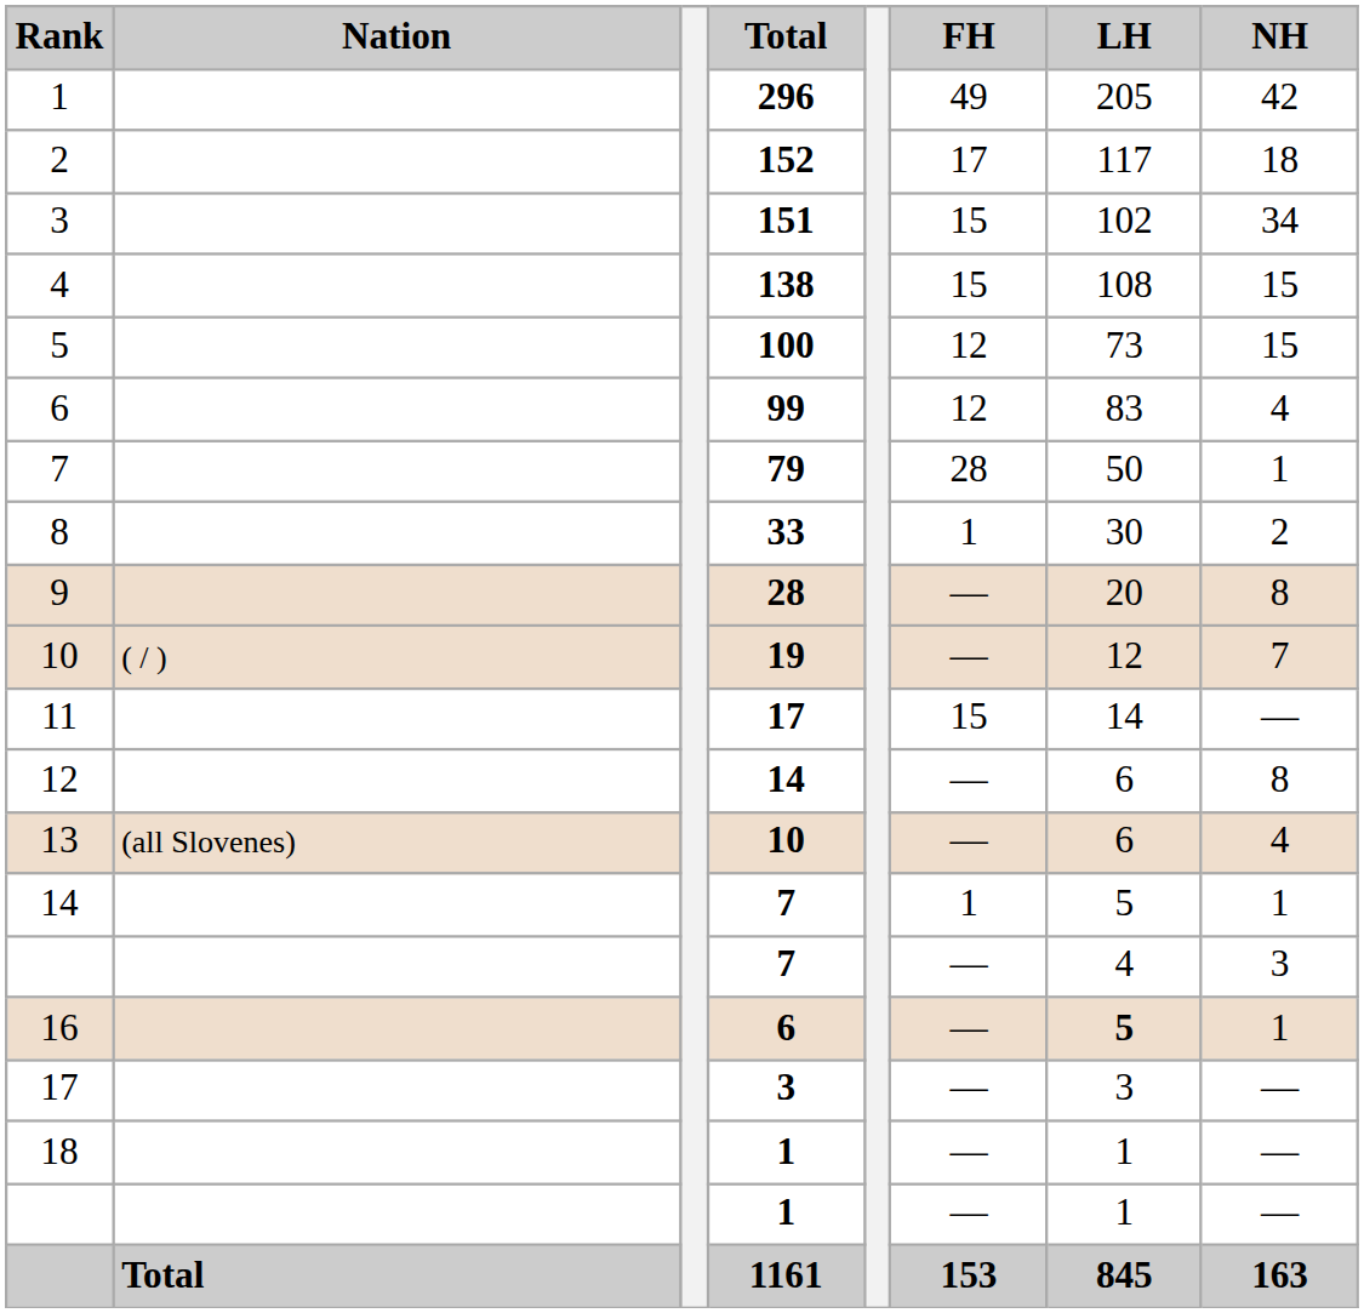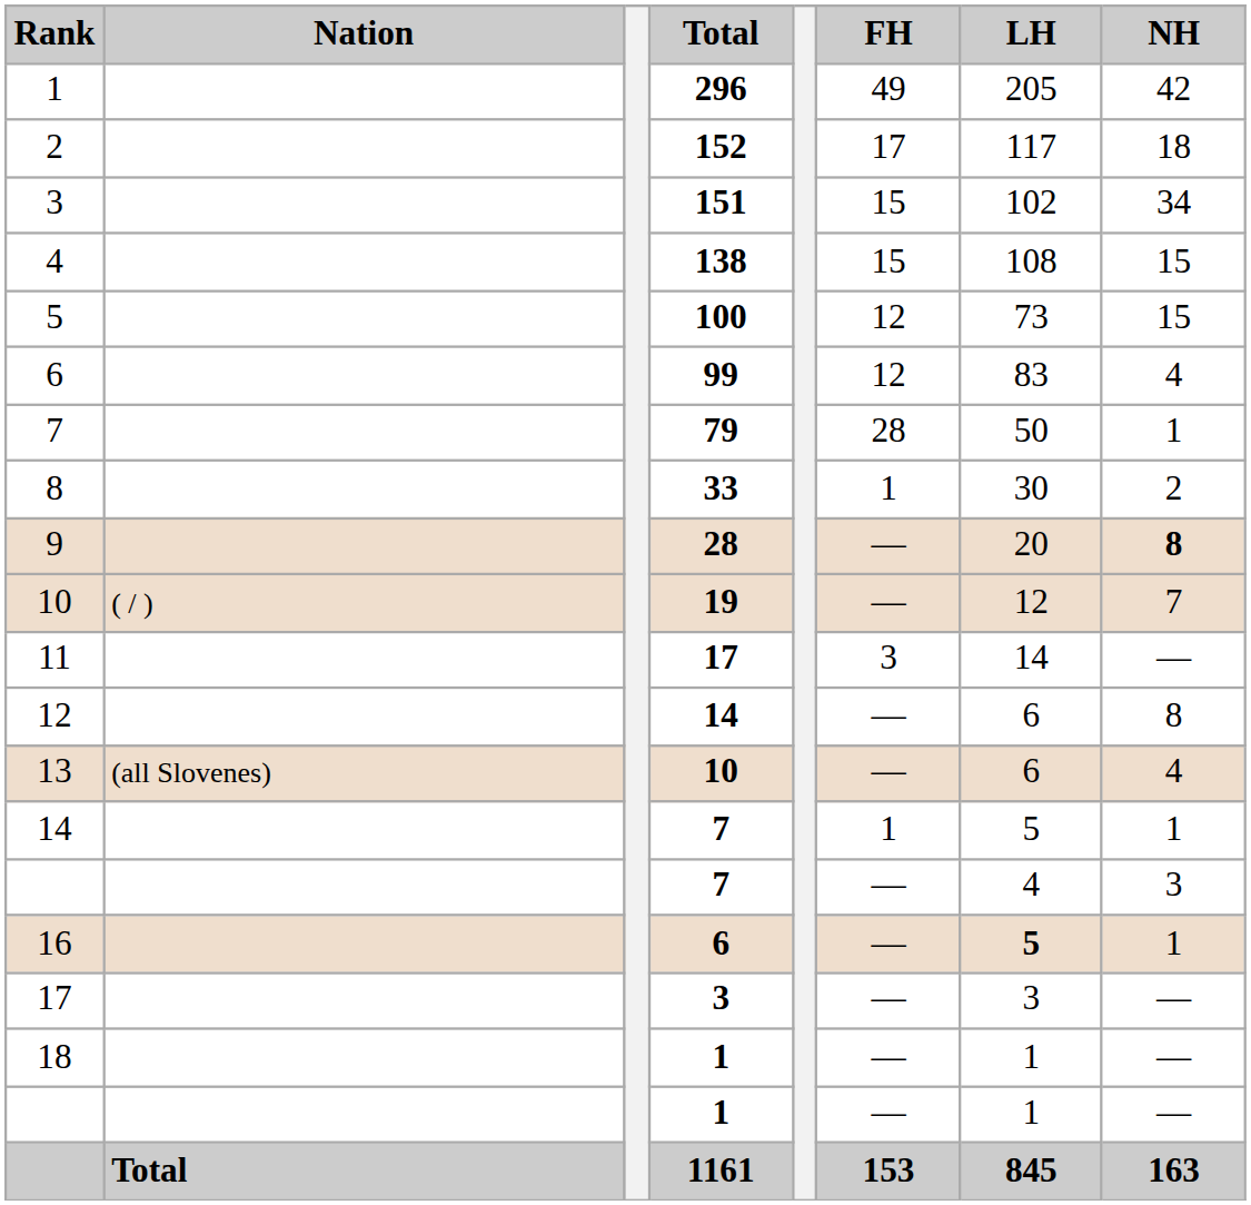9 | NH: normal -> bold
11 | FH: 15 -> 3
